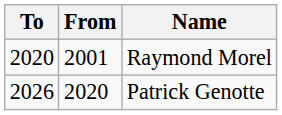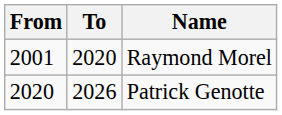columns swapped: From <-> To
